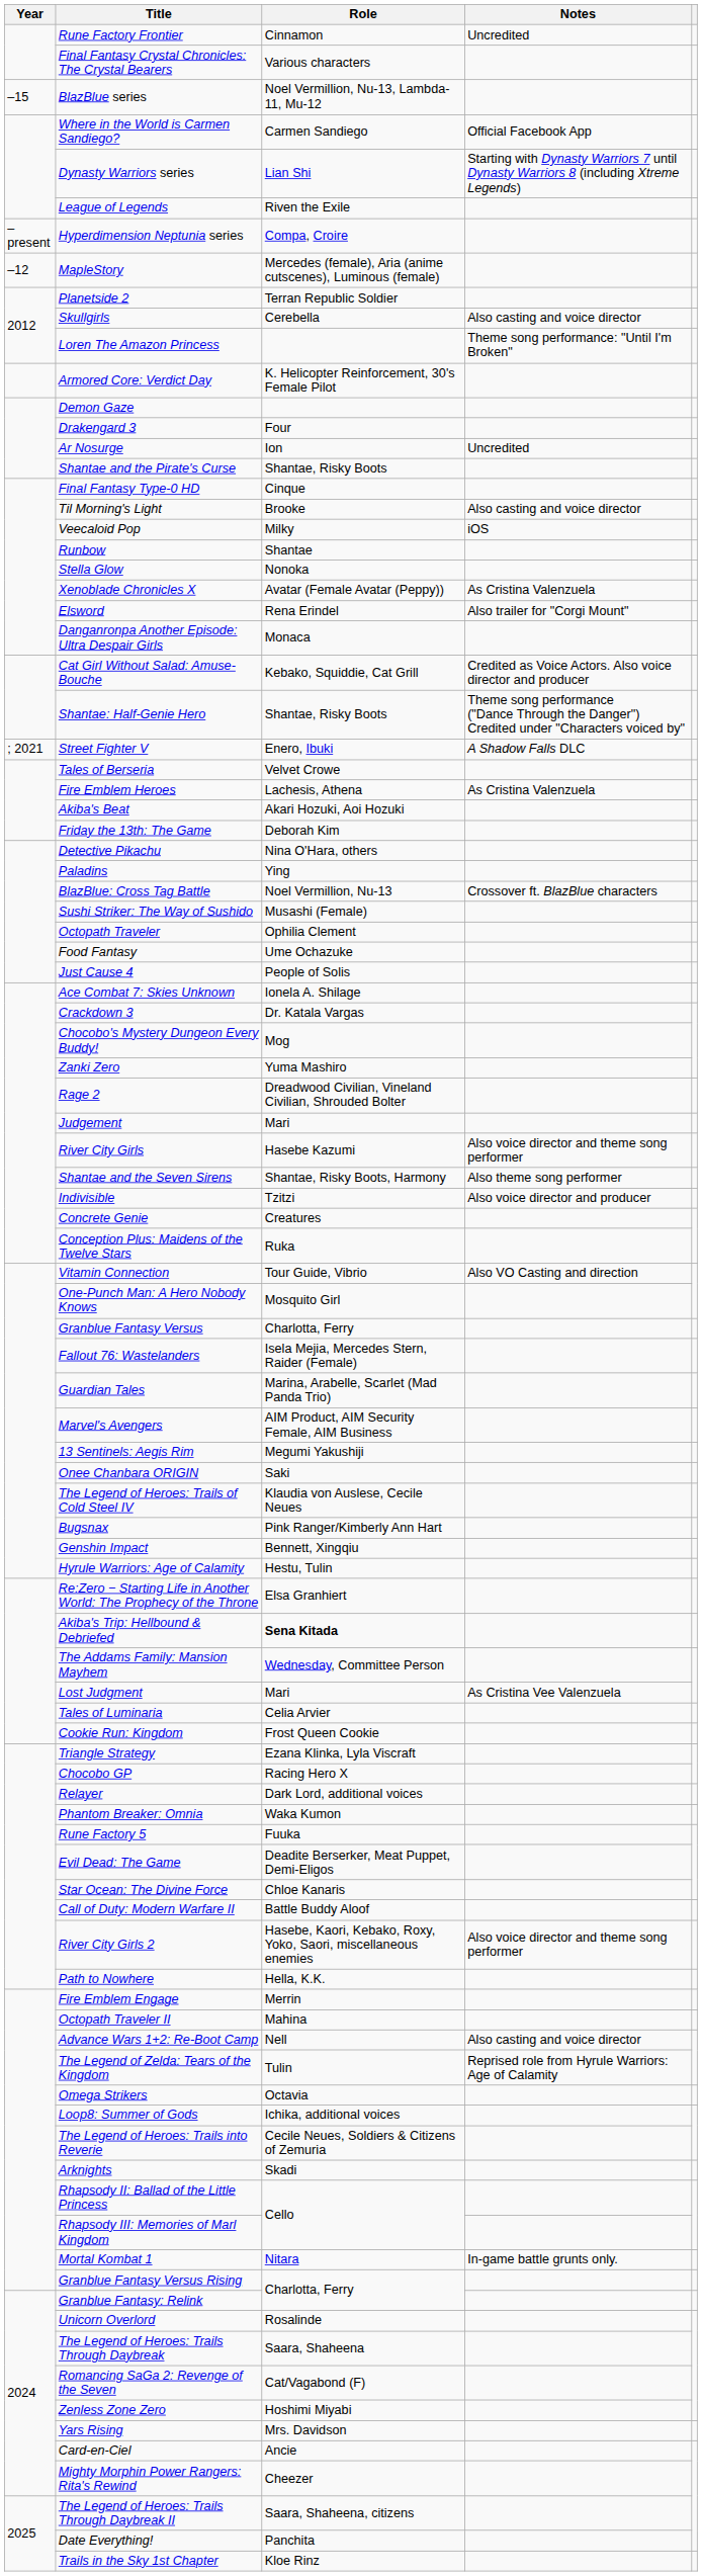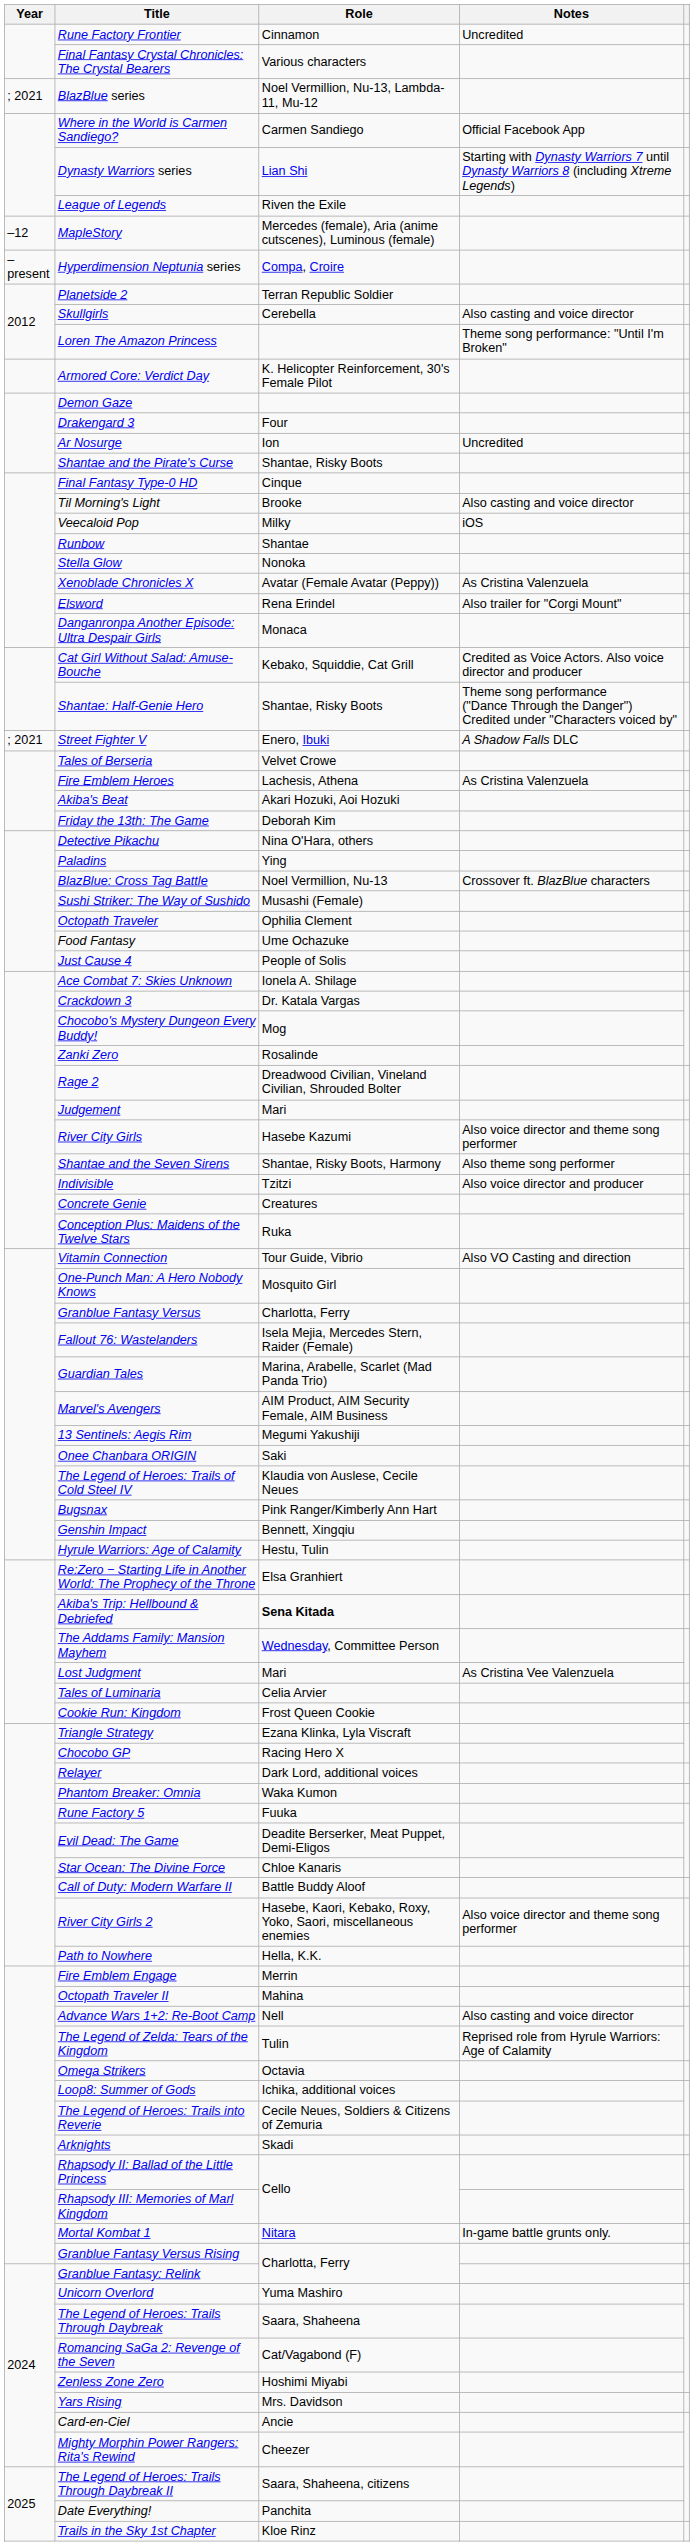BlazBlue series | Year: –15 -> ; 2021
rows swapped: MapleStory <-> Hyperdimension Neptunia series
Zanki Zero | Role: Yuma Mashiro -> Rosalinde
Unicorn Overlord | Role: Rosalinde -> Yuma Mashiro
